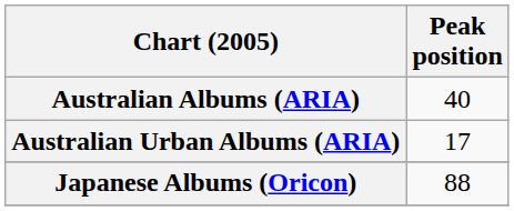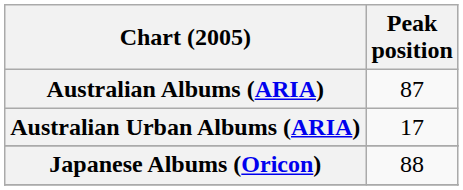Australian Albums (ARIA) | Peak position: 40 -> 87
